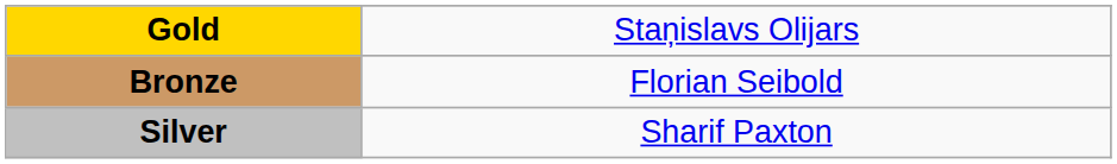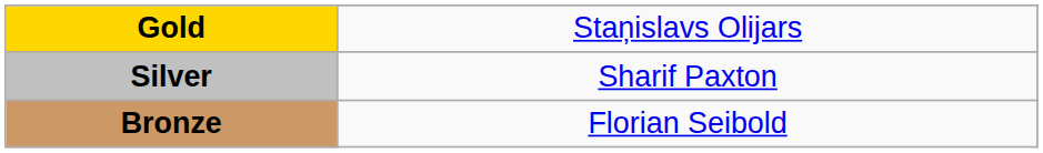rows swapped: Silver <-> Bronze
